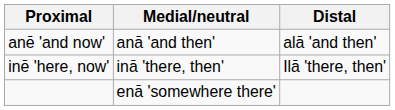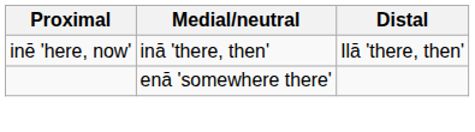- row: anē 'and now' | anā 'and then' | alā 'and then'
